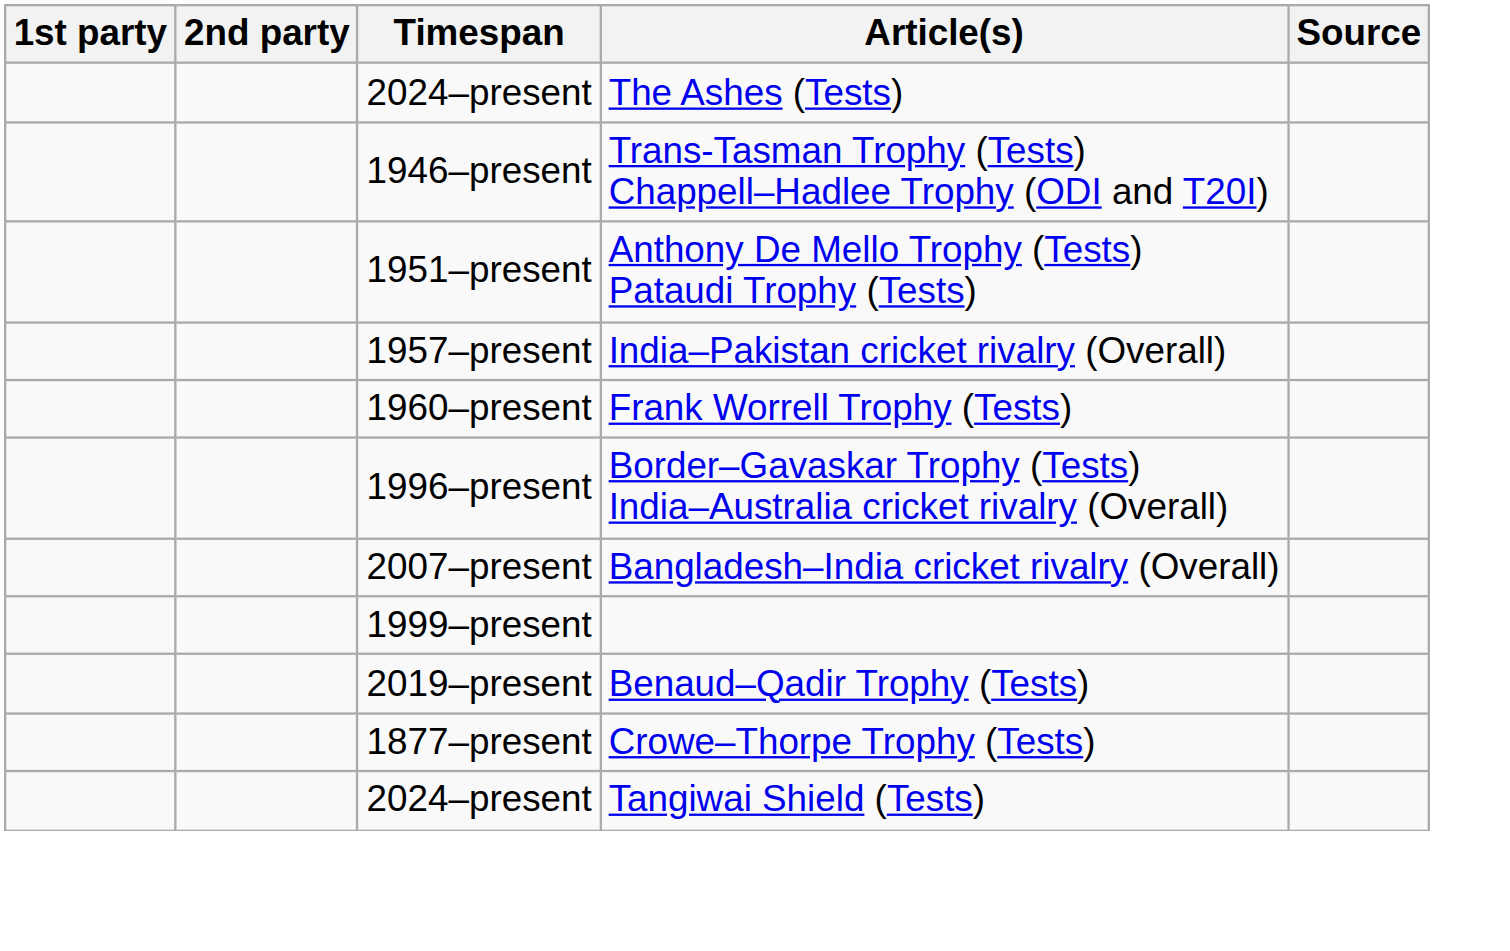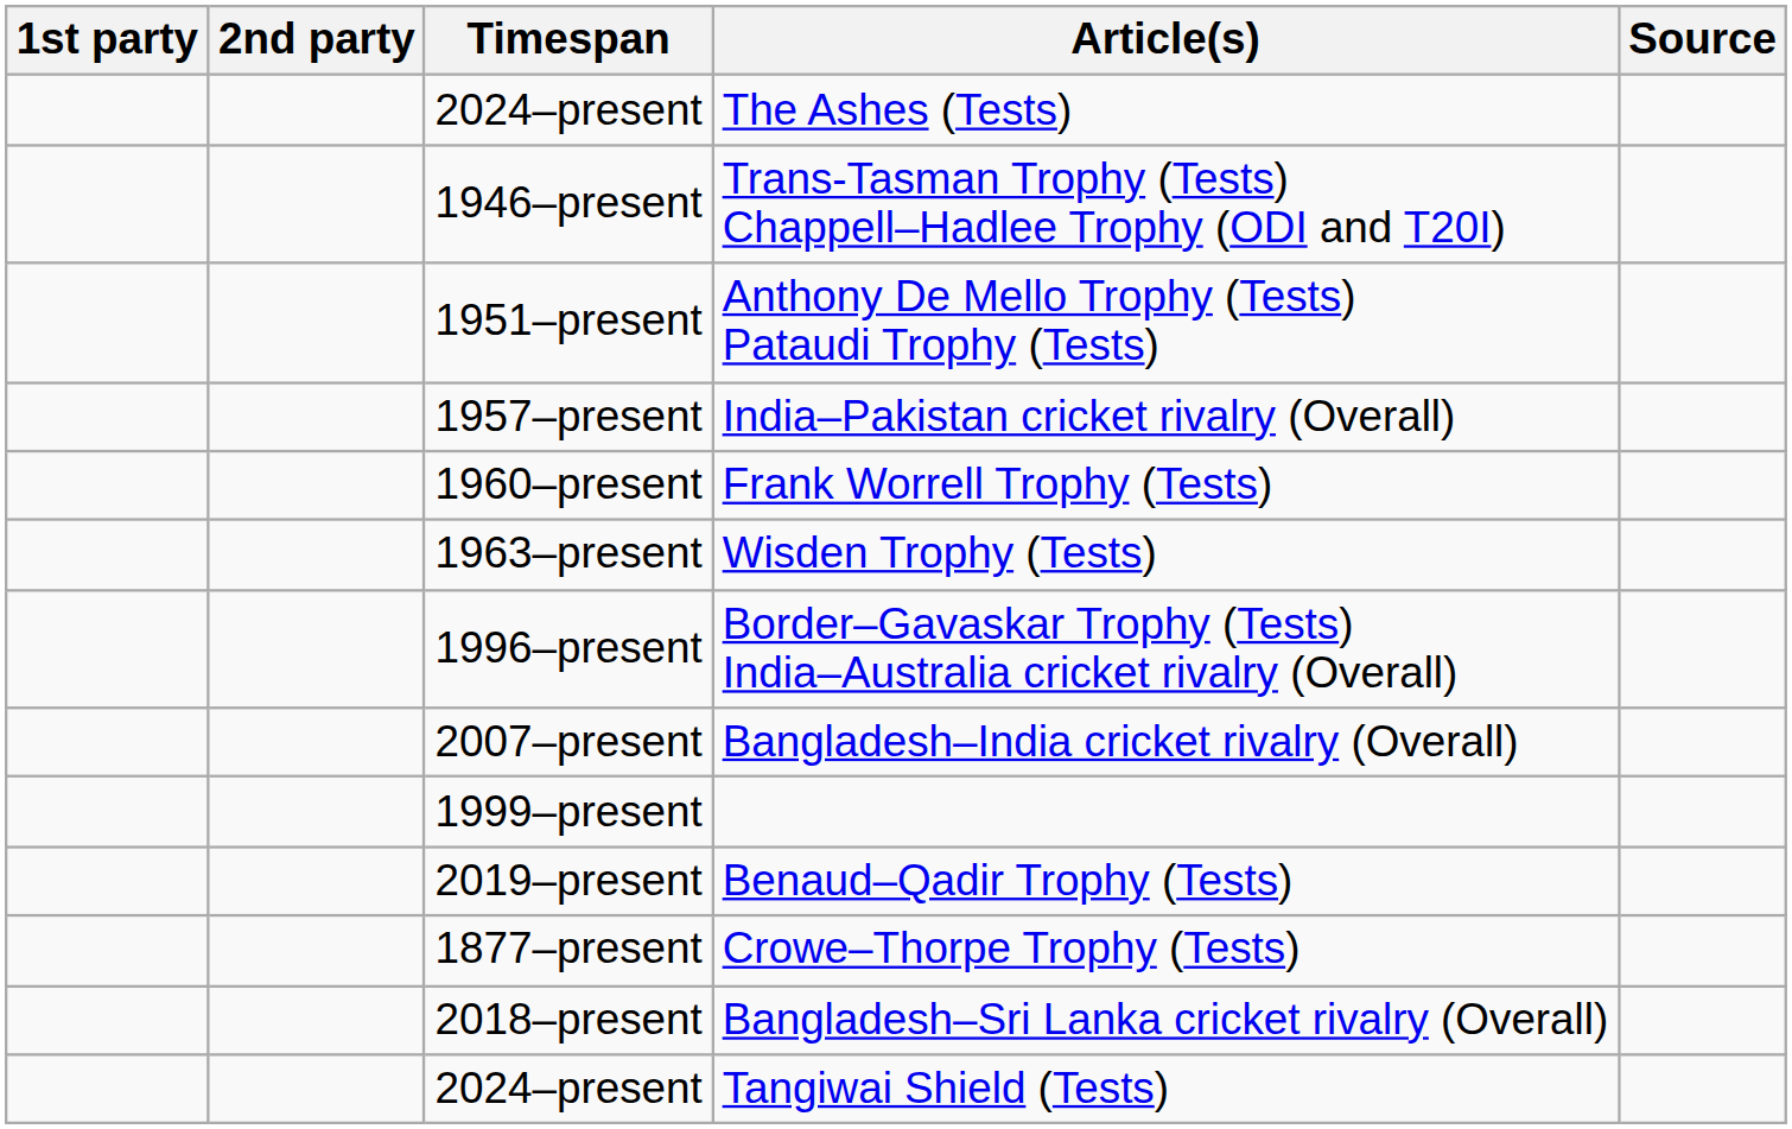+ row: 1963–present | Wisden Trophy (Tests)
+ row: 2018–present | Bangladesh–Sri Lanka cricket rivalry (Overall)
